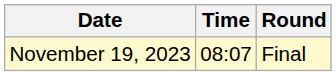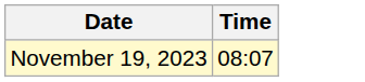- column: Round | Final
